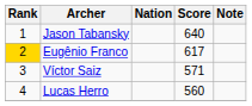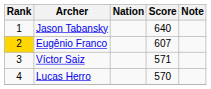Eugênio Franco | Score: 617 -> 607
Lucas Herro | Score: 560 -> 570
